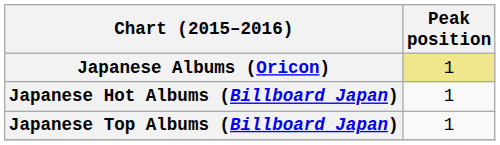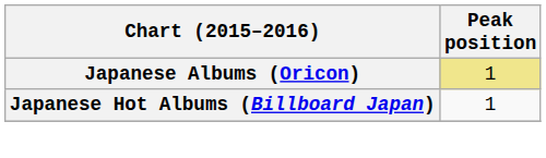- row: Japanese Top Albums (Billboard Japan) | 1
